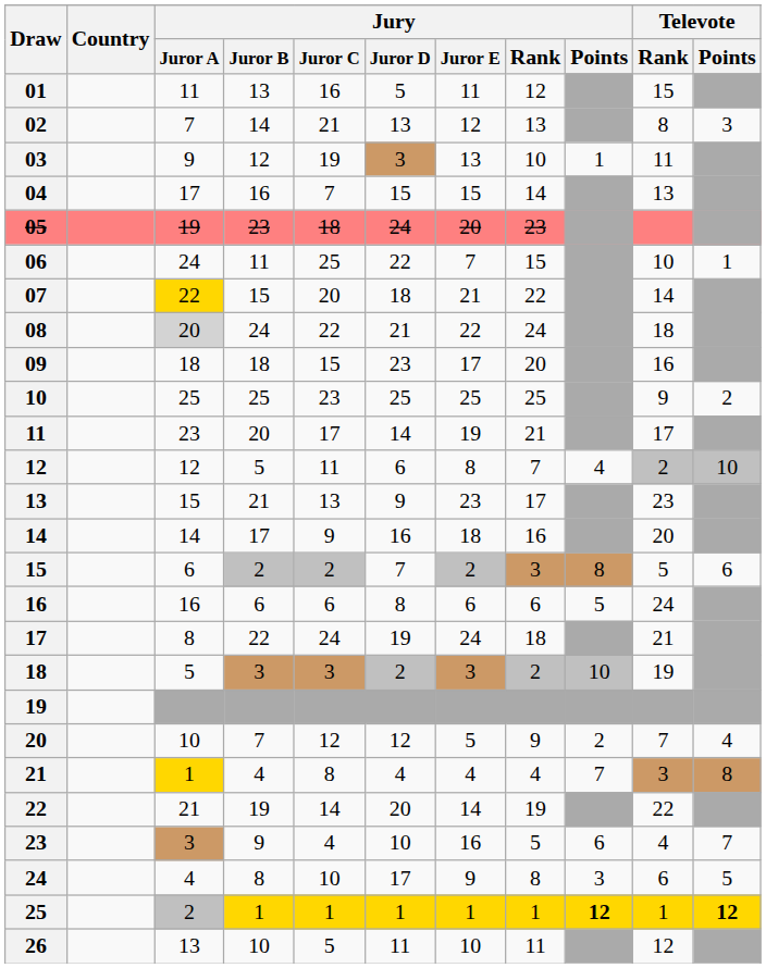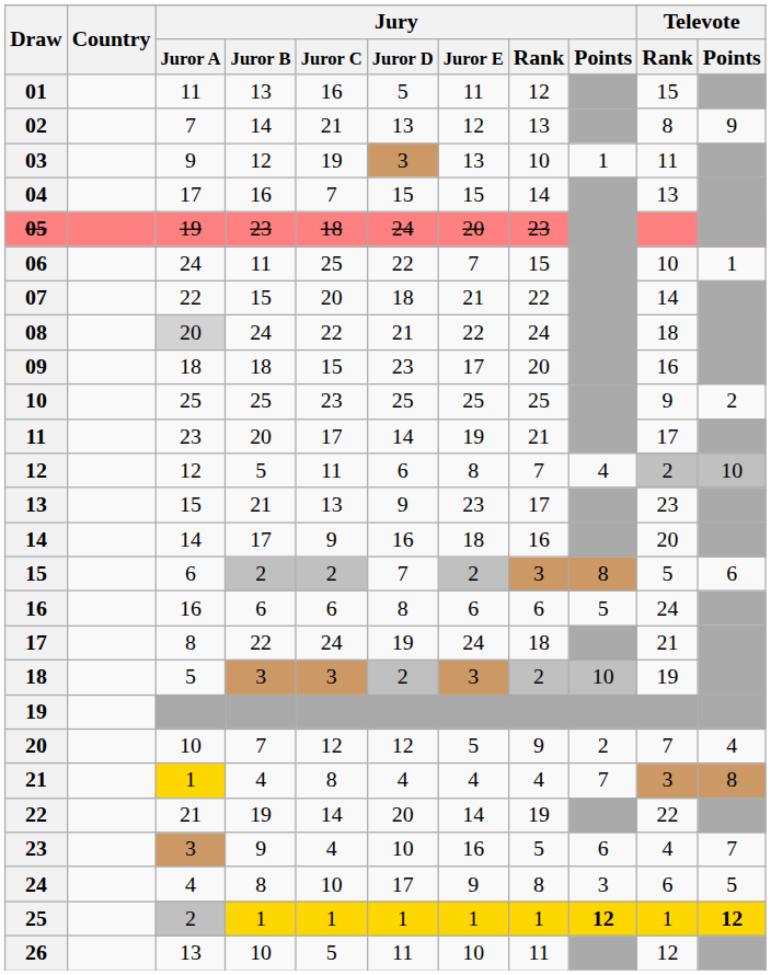02 | Televote / Points: 3 -> 9
07 | Jury / Juror A: gold background -> no background
